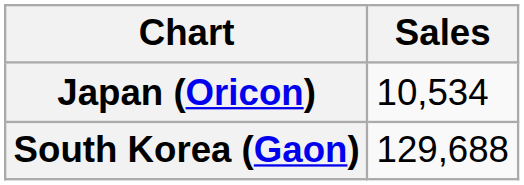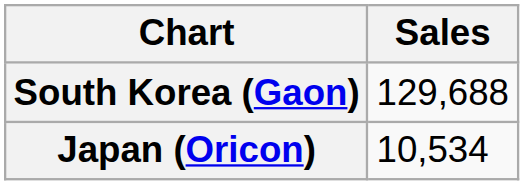rows swapped: South Korea (Gaon) <-> Japan (Oricon)
